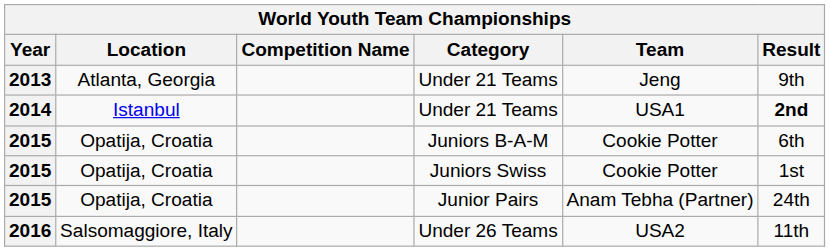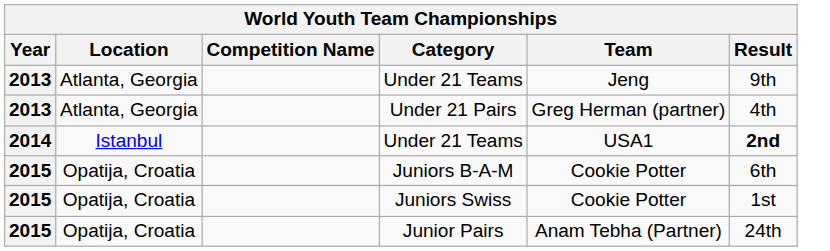+ row: 2013 | Atlanta, Georgia | Under 21 Pairs | Greg Herman (partner) | 4th
- row: 2016 | Salsomaggiore, Italy | Under 26 Teams | USA2 | 11th
